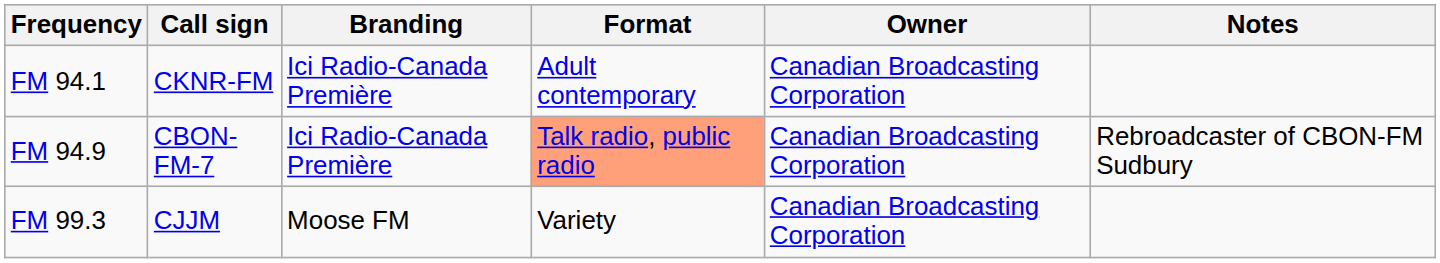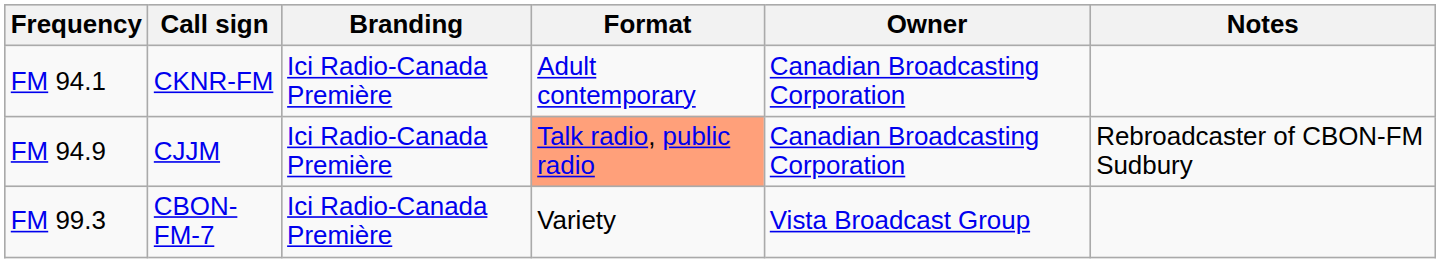FM 94.9 | Call sign: CBON-FM-7 -> CJJM
FM 99.3 | Call sign: CJJM -> CBON-FM-7
FM 99.3 | Branding: Moose FM -> Ici Radio-Canada Première
FM 99.3 | Owner: Canadian Broadcasting Corporation -> Vista Broadcast Group
